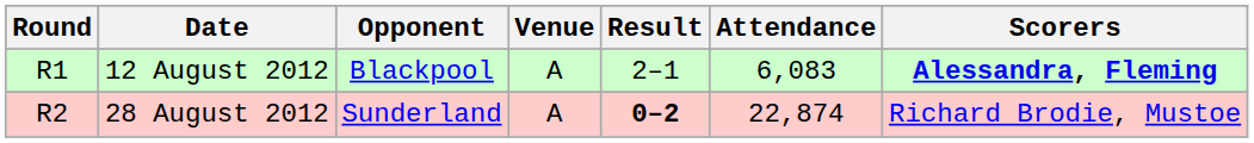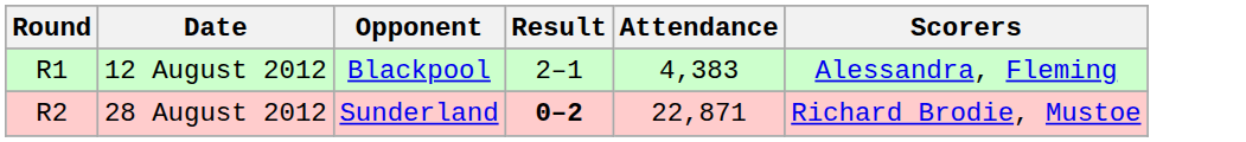- column: Venue | A | A
12 August 2012 | Attendance: 6,083 -> 4,383
12 August 2012 | Scorers: bold -> normal
28 August 2012 | Attendance: 22,874 -> 22,871
